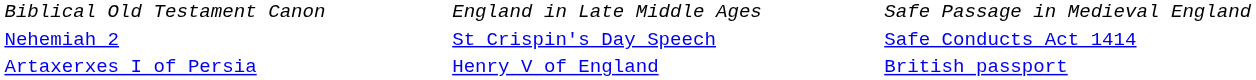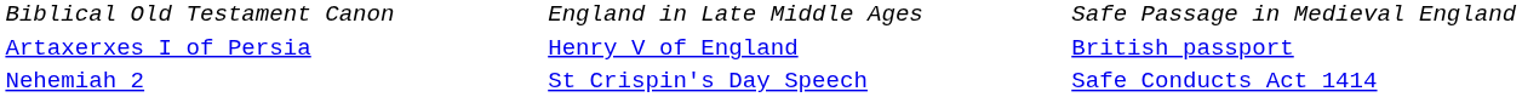rows swapped: Artaxerxes I of Persia <-> Nehemiah 2
